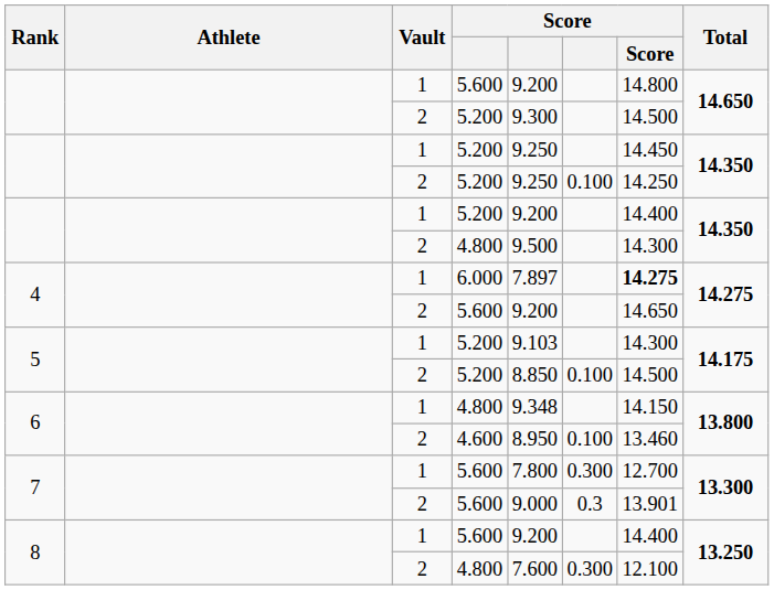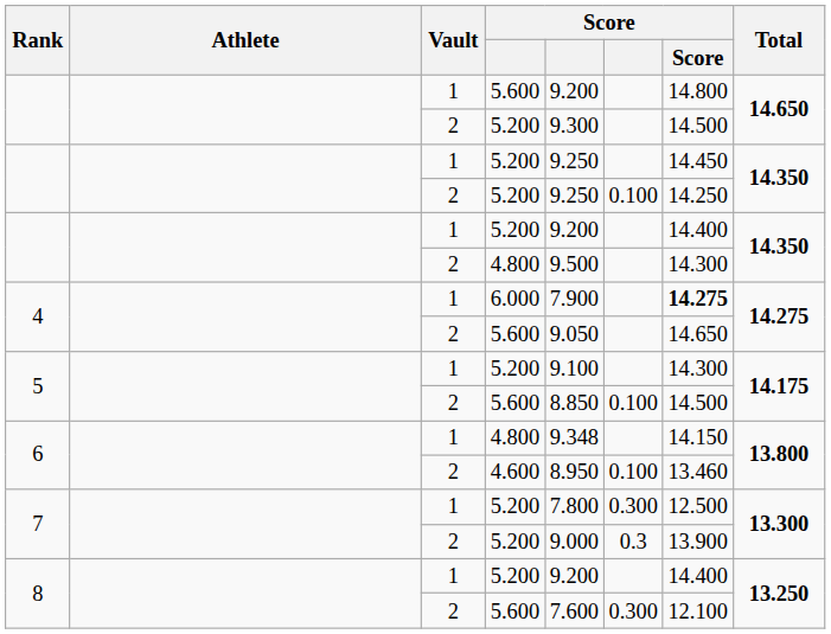4 / 1 | column 5: 7.897 -> 7.900
4 / 2 | column 5: 9.200 -> 9.050
5 / 1 | column 5: 9.103 -> 9.100
5 / 2 | column 4: 5.200 -> 5.600
7 / 1 | column 4: 5.600 -> 5.200
7 / 1 | column 7: 12.700 -> 12.500
7 / 2 | column 4: 5.600 -> 5.200
7 / 2 | column 7: 13.901 -> 13.900
8 / 1 | column 4: 5.600 -> 5.200
8 / 2 | column 4: 4.800 -> 5.600
